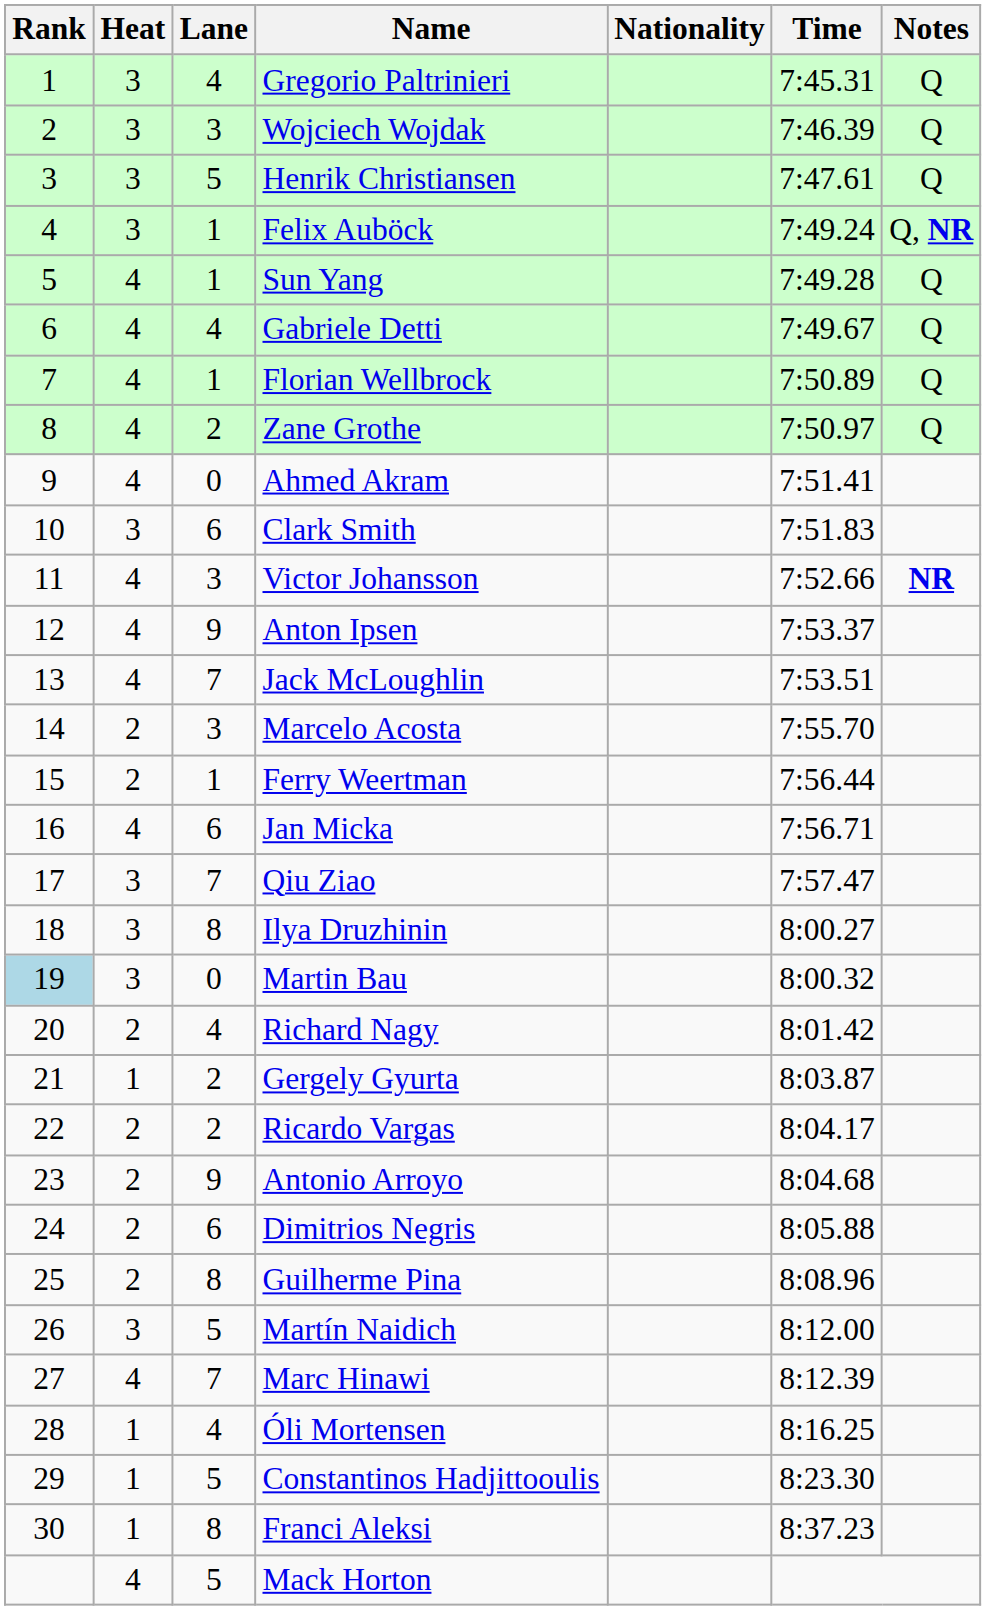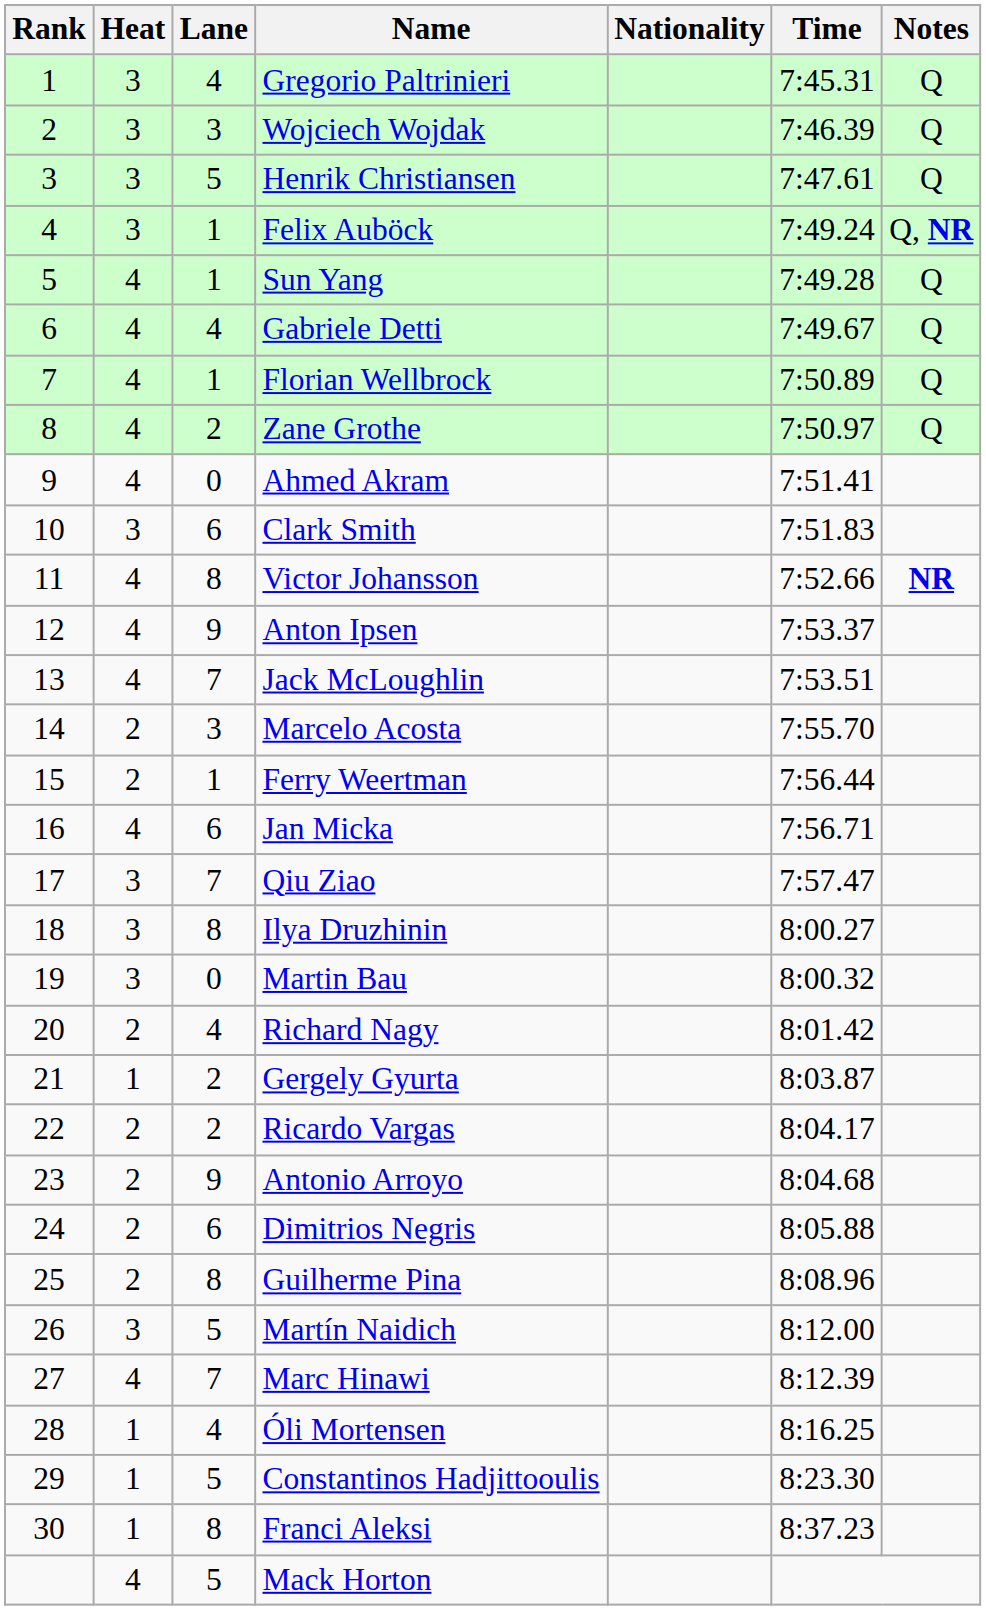Victor Johansson | Lane: 3 -> 8
Martin Bau | Rank: lightblue background -> no background
